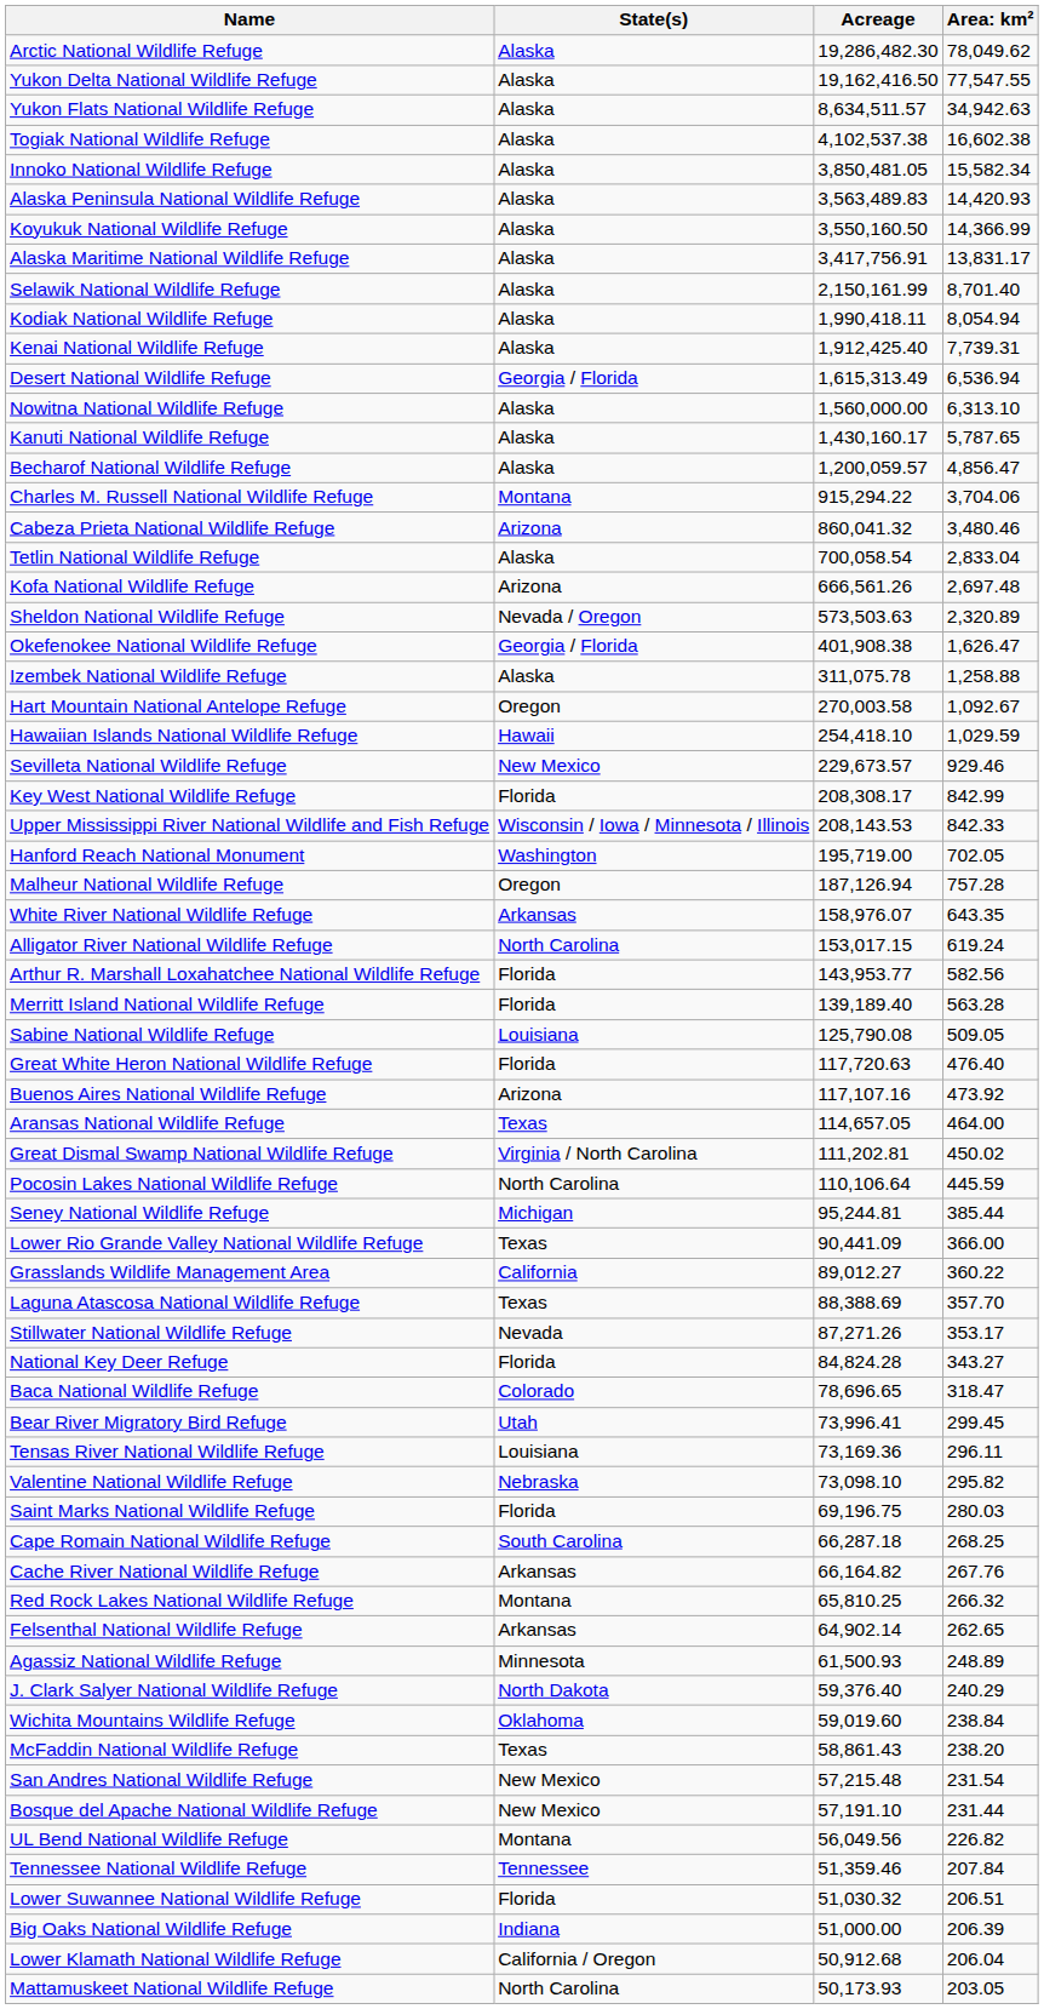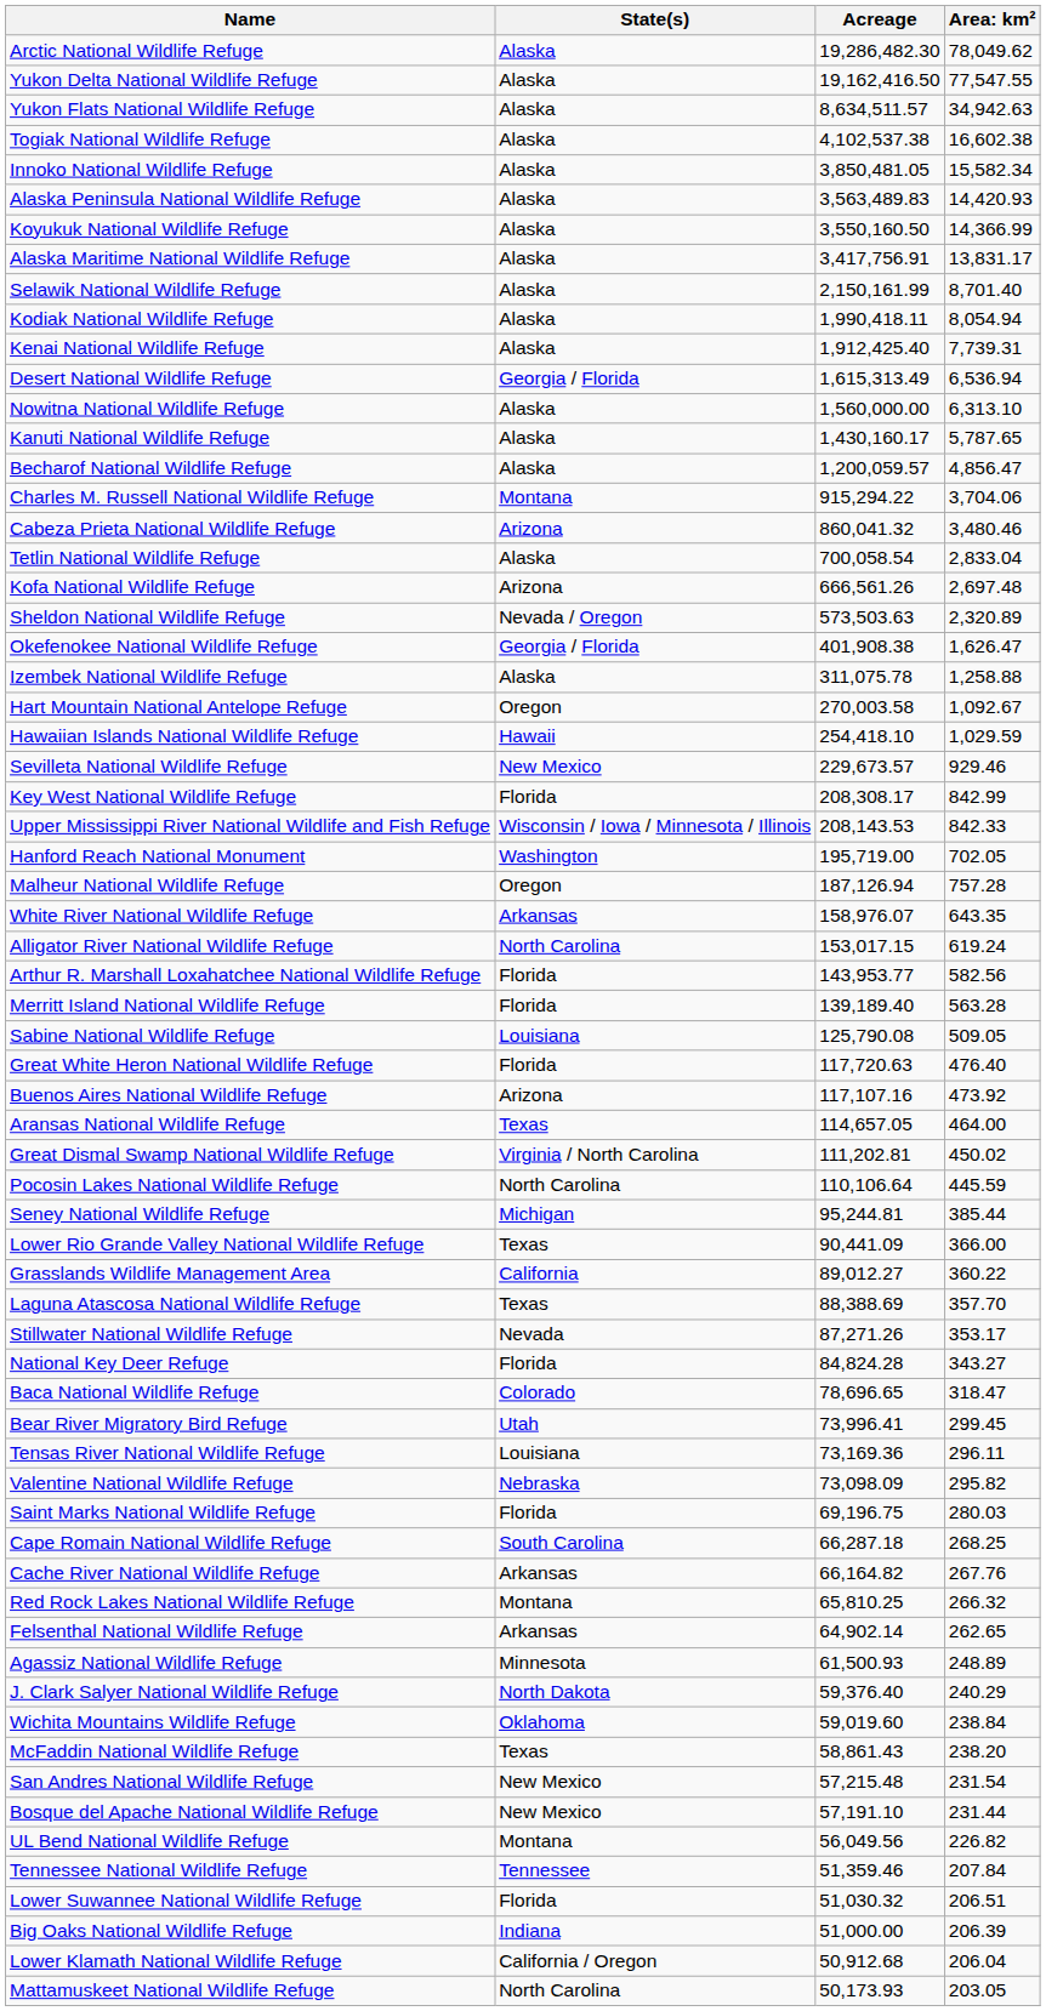Valentine National Wildlife Refuge | Acreage: 73,098.10 -> 73,098.09
